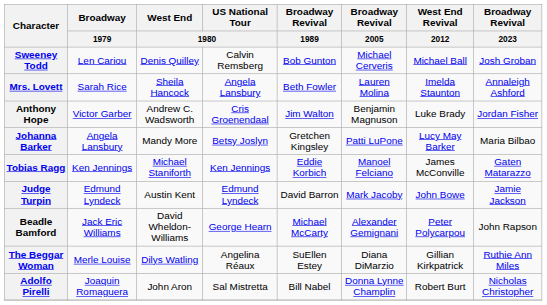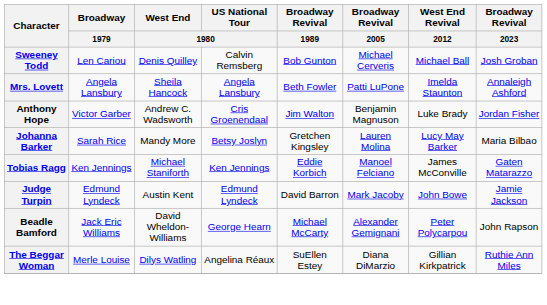Mrs. Lovett | Broadway / 1979: Sarah Rice -> Angela Lansbury
Mrs. Lovett | Broadway Revival / 2005: Lauren Molina -> Patti LuPone
Johanna Barker | Broadway / 1979: Angela Lansbury -> Sarah Rice
Johanna Barker | Broadway Revival / 2005: Patti LuPone -> Lauren Molina
- row: Adolfo Pirelli | Joaquin Romaguera | John Aron | Sal Mistretta | Bill Nabel | Donna Lynne Champlin | Robert Burt | Nicholas Christopher
